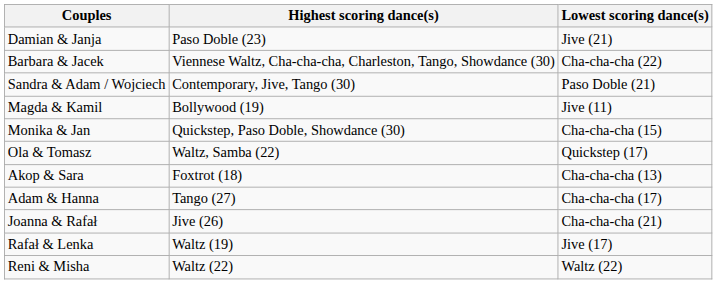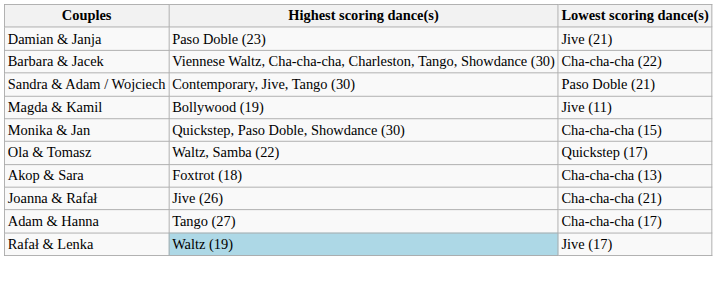rows swapped: Adam & Hanna <-> Joanna & Rafał
Rafał & Lenka | Highest scoring dance(s): no background -> lightblue background
- row: Reni & Misha | Waltz (22) | Waltz (22)
